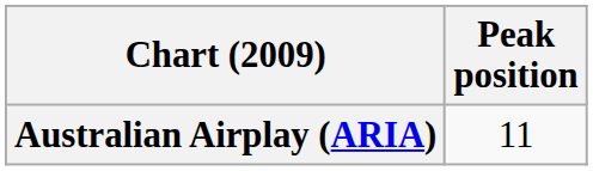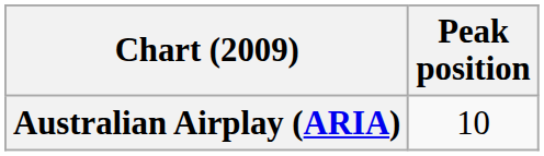Australian Airplay (ARIA) | Peak position: 11 -> 10
